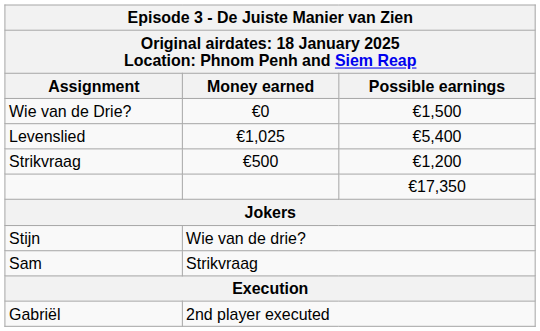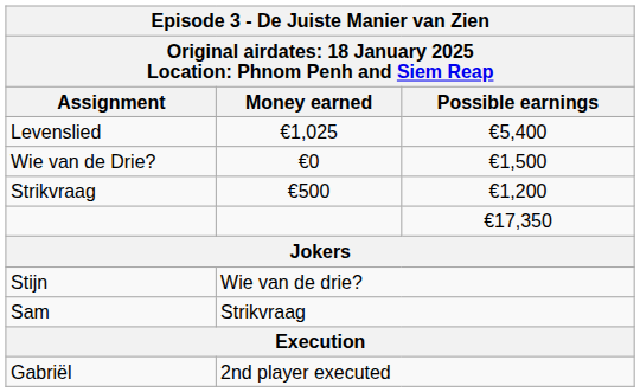rows swapped: Levenslied <-> Wie van de Drie?
